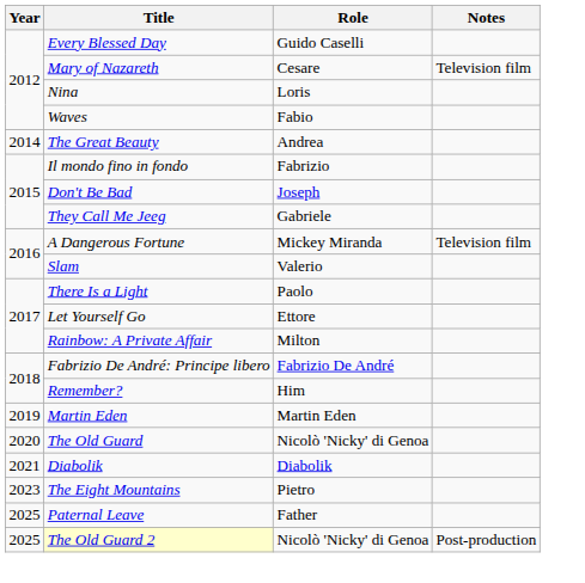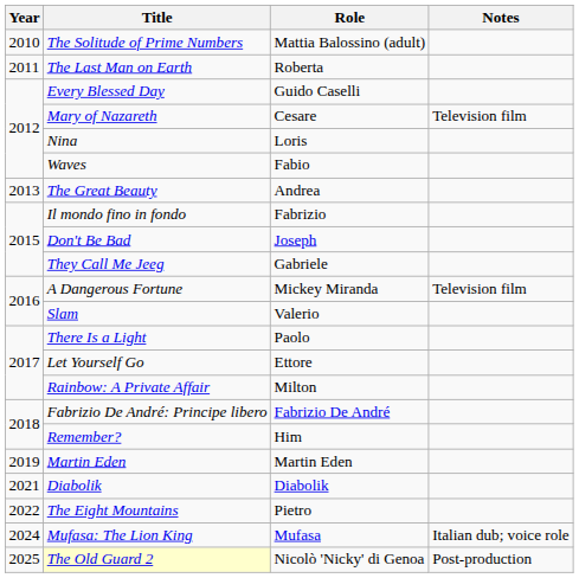+ row: 2010 | The Solitude of Prime Numbers | Mattia Balossino (adult)
+ row: 2011 | The Last Man on Earth | Roberta
The Great Beauty | Year: 2014 -> 2013
- row: 2020 | The Old Guard | Nicolò 'Nicky' di Genoa
The Eight Mountains | Year: 2023 -> 2022
+ row: 2024 | Mufasa: The Lion King | Mufasa | Italian dub; voice role
- row: 2025 | Paternal Leave | Father
